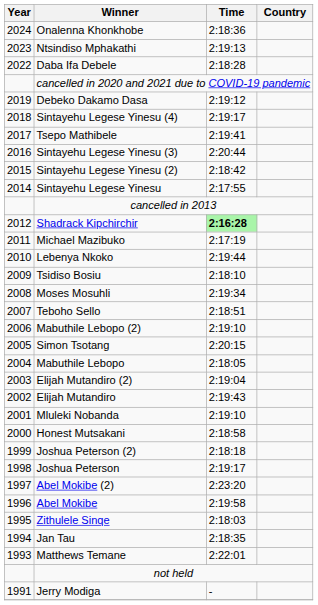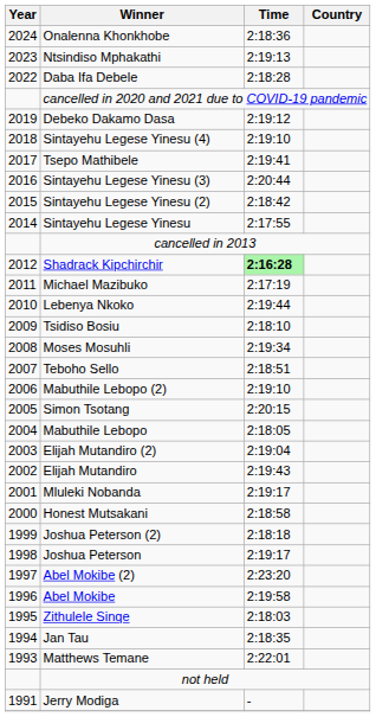Sintayehu Legese Yinesu (4) | Time: 2:19:17 -> 2:19:10
Mluleki Nobanda | Time: 2:19:10 -> 2:19:17
